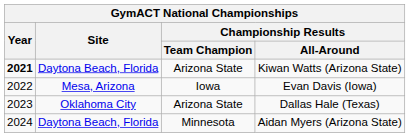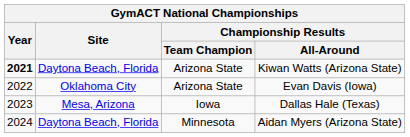Evan Davis (Iowa) | Site: Mesa, Arizona -> Oklahoma City
Evan Davis (Iowa) | Championship Results / Team Champion: Iowa -> Arizona State
Dallas Hale (Texas) | Site: Oklahoma City -> Mesa, Arizona
Dallas Hale (Texas) | Championship Results / Team Champion: Arizona State -> Iowa
